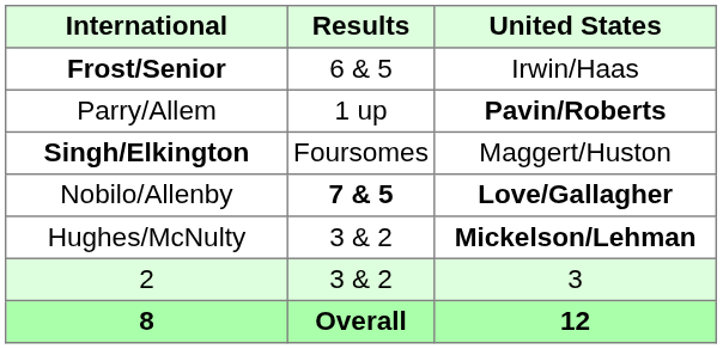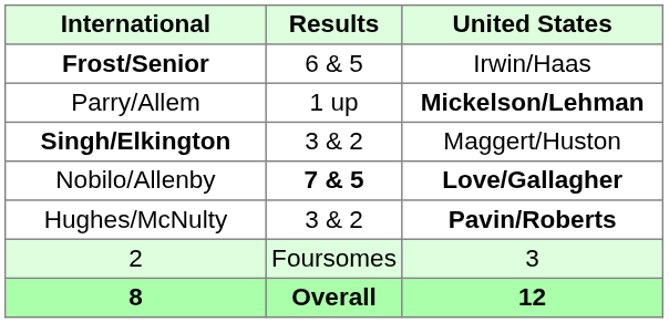Parry/Allem | United States: Pavin/Roberts -> Mickelson/Lehman
Singh/Elkington | Results: Foursomes -> 3 & 2
Hughes/McNulty | United States: Mickelson/Lehman -> Pavin/Roberts
2 | Results: 3 & 2 -> Foursomes
